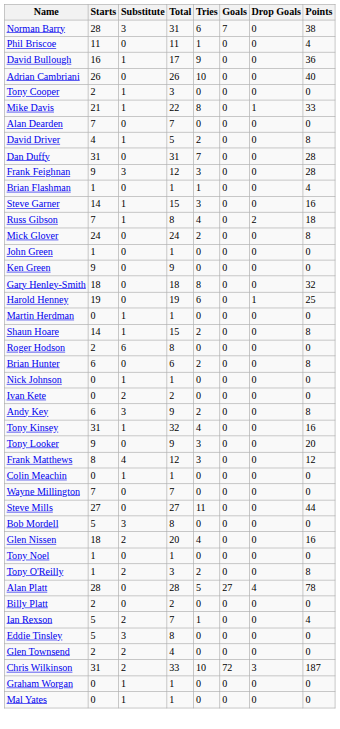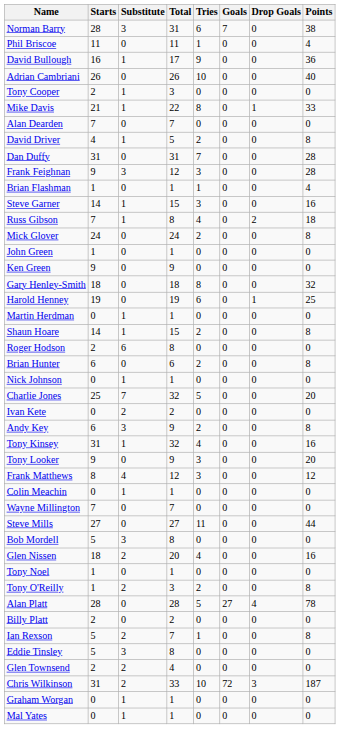+ row: Charlie Jones | 25 | 7 | 32 | 5 | 0 | 0 | 20
Ian Rexson | Points: 4 -> 8
